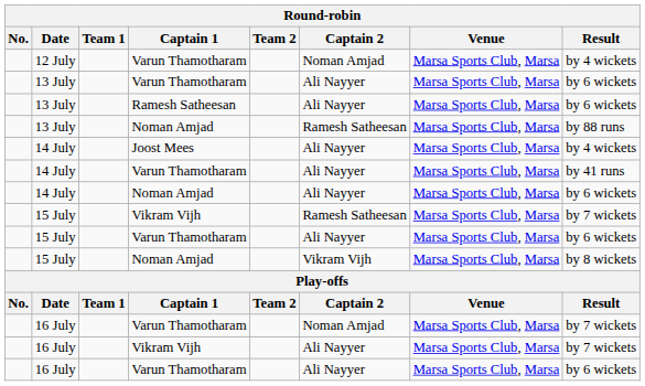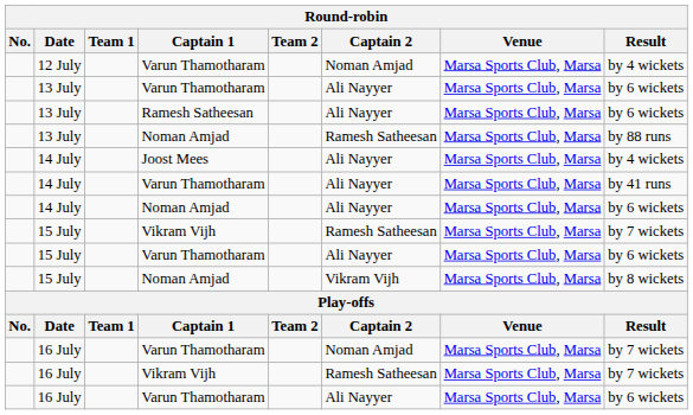16 July / Vikram Vijh | Captain 2: Ali Nayyer -> Ramesh Satheesan
